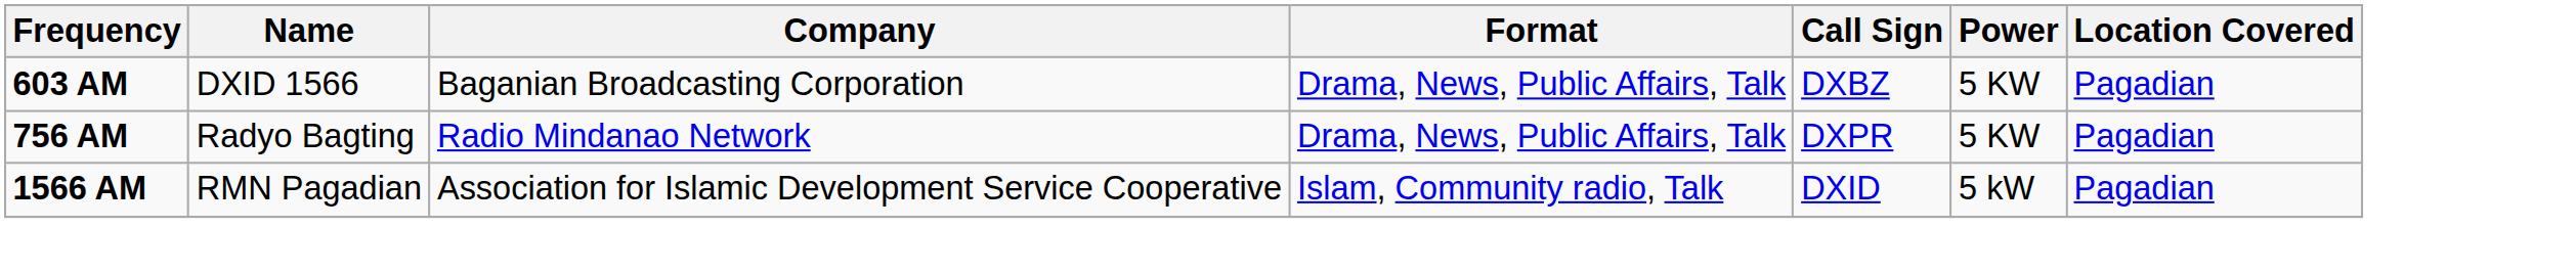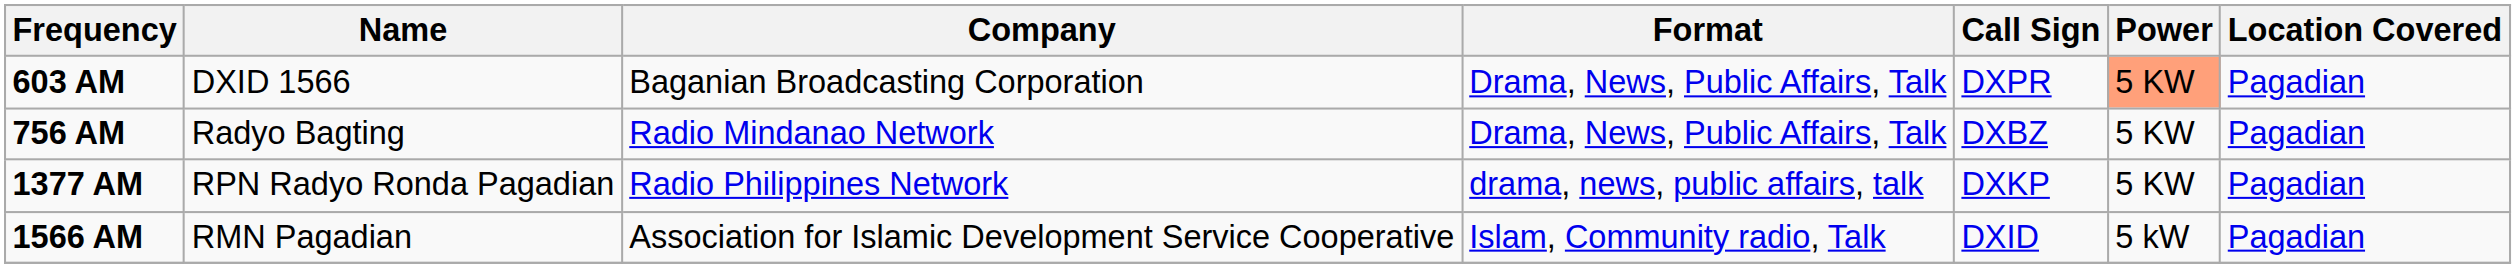603 AM | Call Sign: DXBZ -> DXPR
603 AM | Power: no background -> lightsalmon background
756 AM | Call Sign: DXPR -> DXBZ
+ row: 1377 AM | RPN Radyo Ronda Pagadian | Radio Philippines Network | drama, news, public affairs, talk | DXKP | 5 KW | Pagadian
